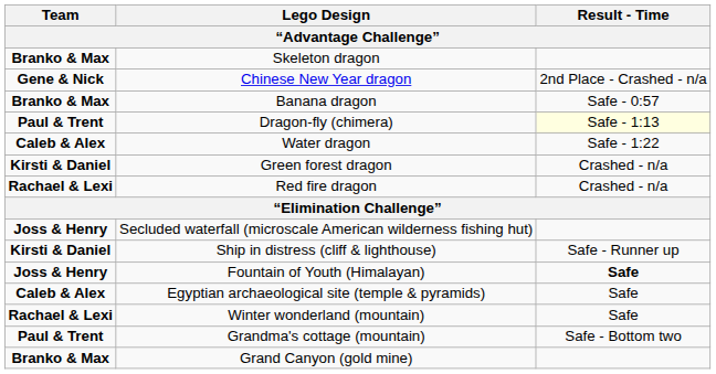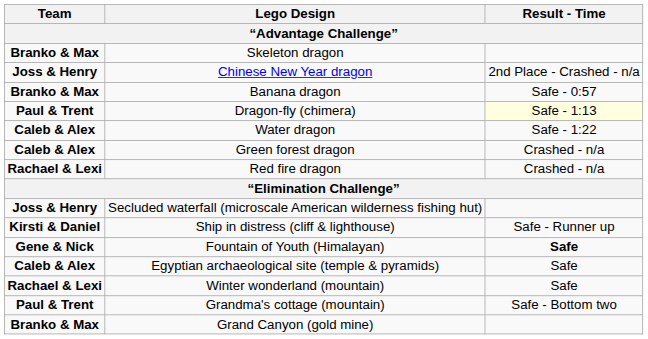Chinese New Year dragon | Team: Gene & Nick -> Joss & Henry
Green forest dragon | Team: Kirsti & Daniel -> Caleb & Alex
Fountain of Youth (Himalayan) | Team: Joss & Henry -> Gene & Nick
